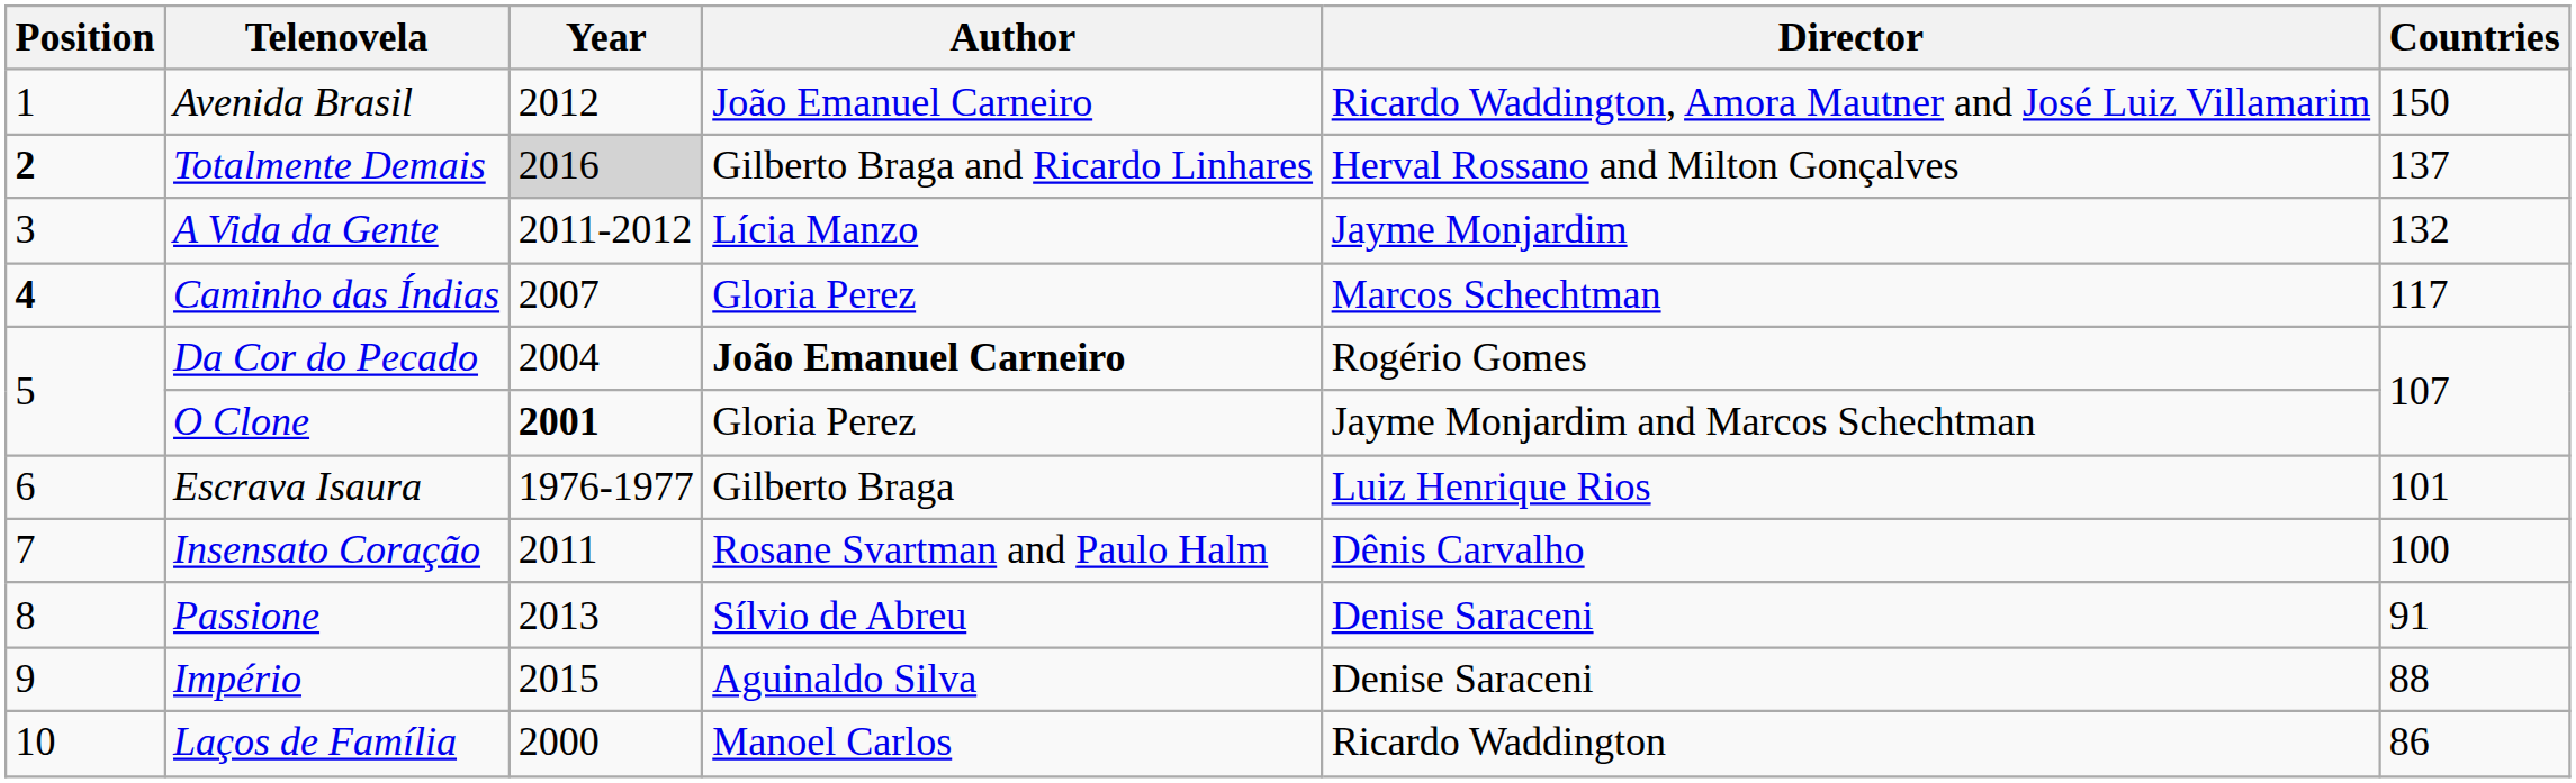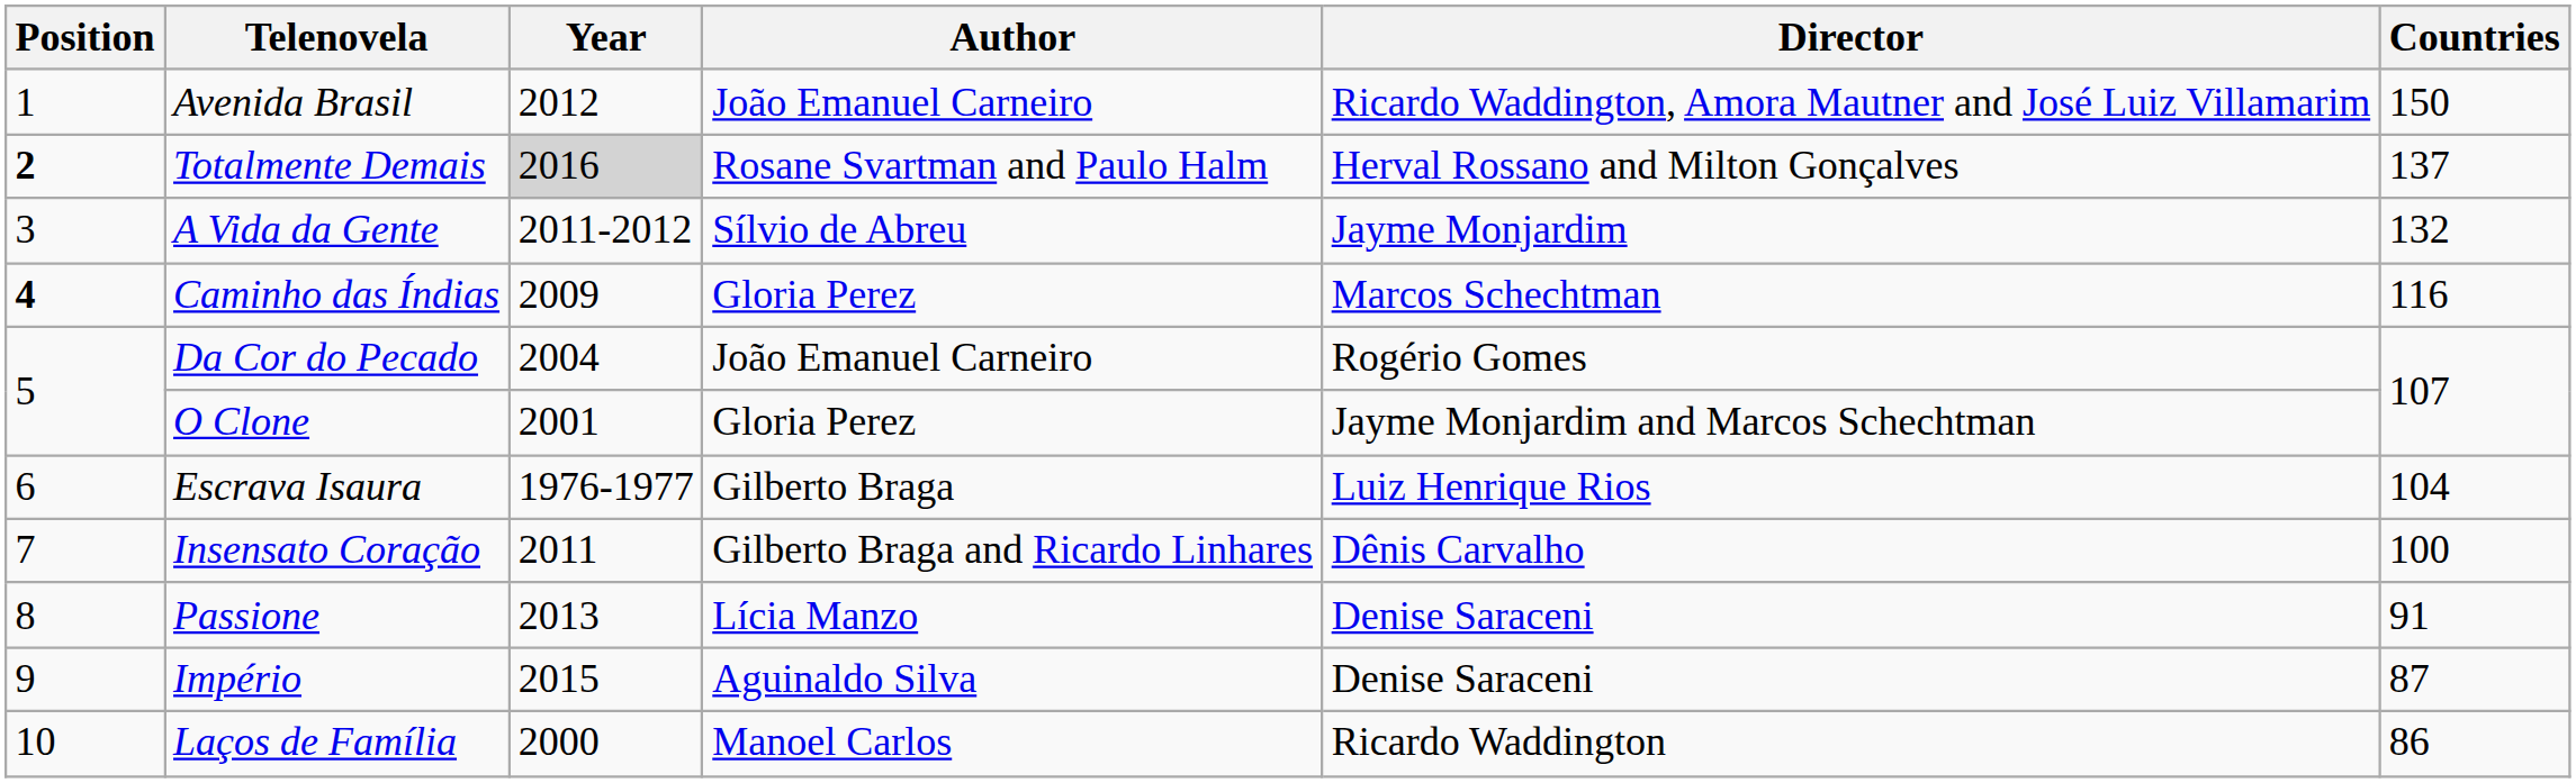Totalmente Demais | Author: Gilberto Braga and Ricardo Linhares -> Rosane Svartman and Paulo Halm
A Vida da Gente | Author: Lícia Manzo -> Sílvio de Abreu
Caminho das Índias | Year: 2007 -> 2009
Caminho das Índias | Countries: 117 -> 116
Da Cor do Pecado | Author: bold -> normal
O Clone | Year: bold -> normal
Escrava Isaura | Countries: 101 -> 104
Insensato Coração | Author: Rosane Svartman and Paulo Halm -> Gilberto Braga and Ricardo Linhares
Passione | Author: Sílvio de Abreu -> Lícia Manzo
Império | Countries: 88 -> 87
